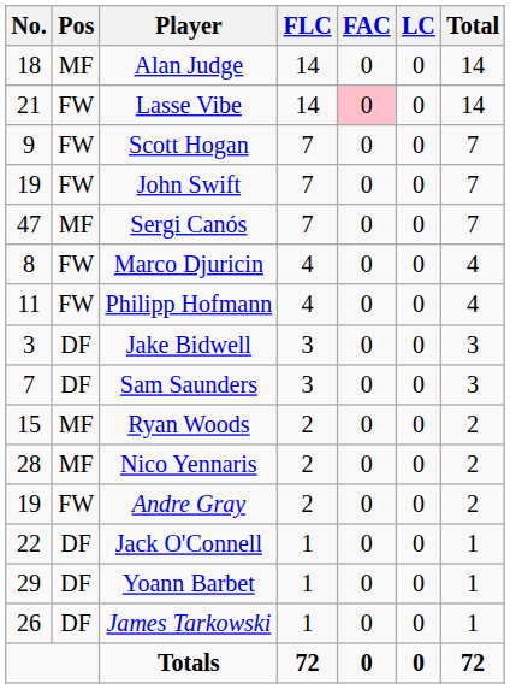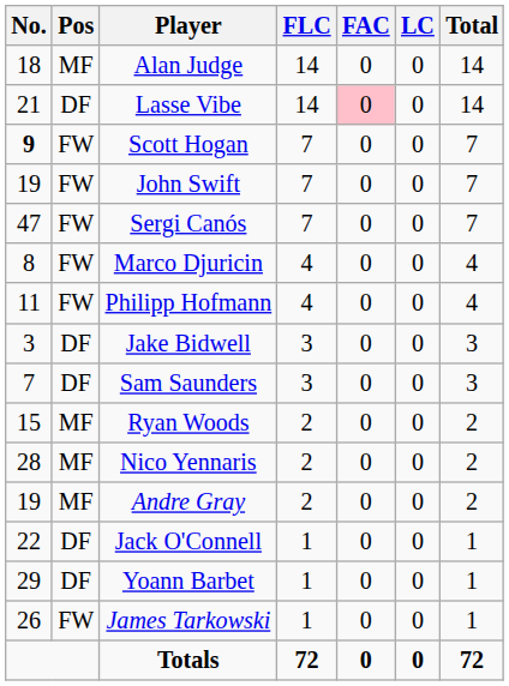Lasse Vibe | Pos: FW -> DF
Scott Hogan | No.: normal -> bold
Sergi Canós | Pos: MF -> FW
Andre Gray | Pos: FW -> MF
James Tarkowski | Pos: DF -> FW
